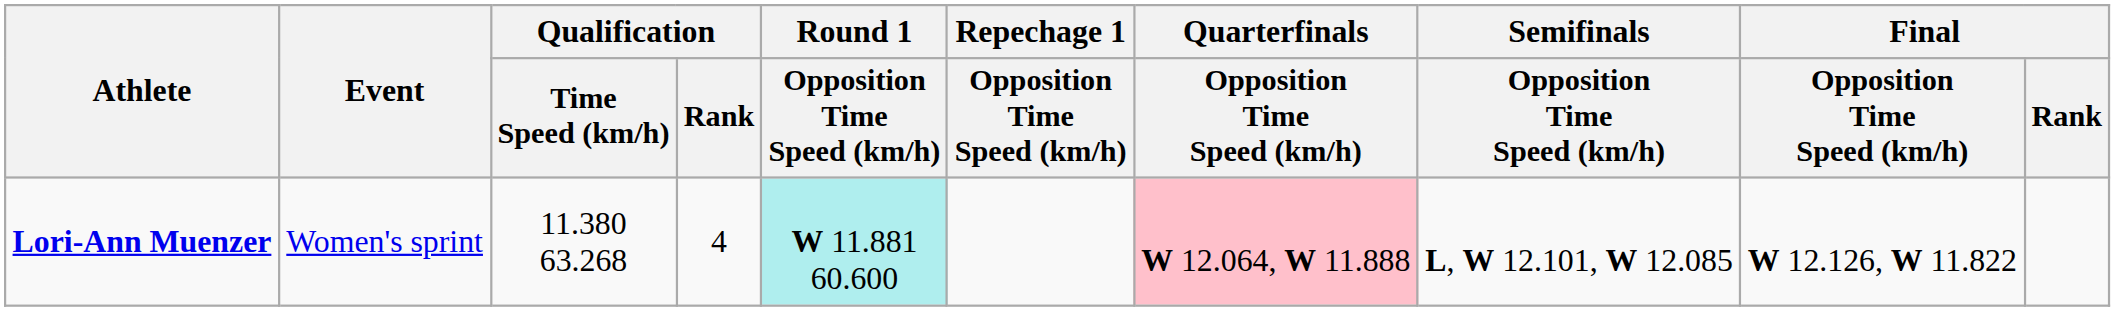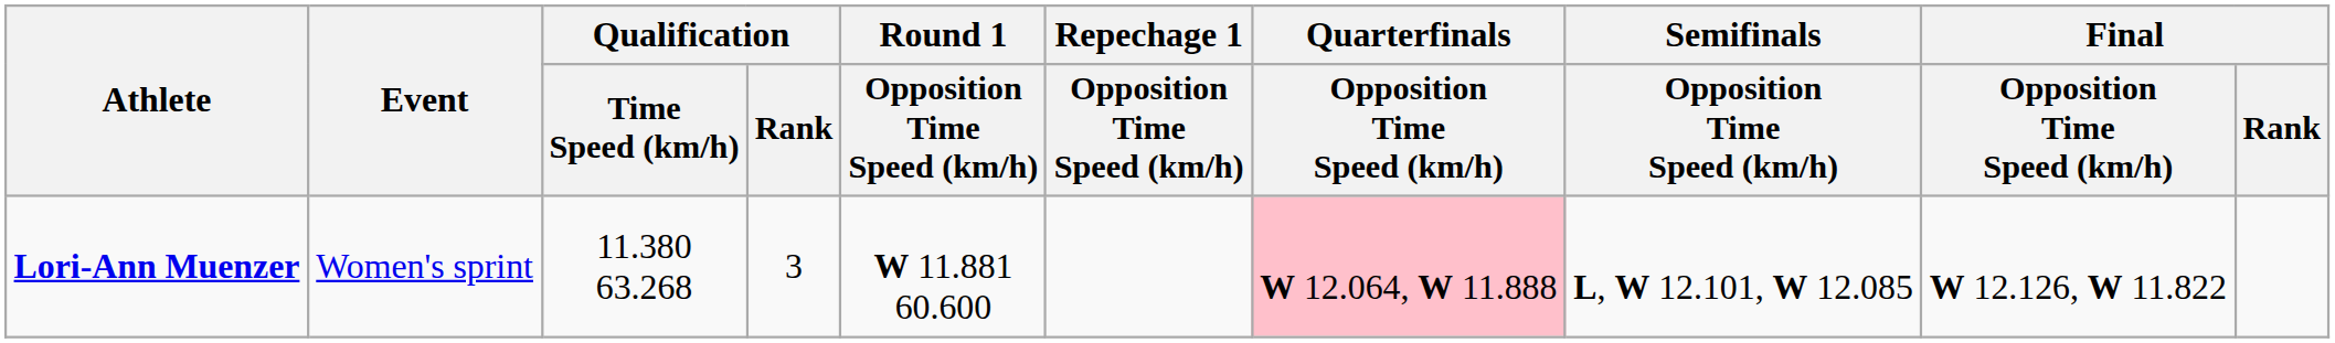Lori-Ann Muenzer | Qualification / Rank: 4 -> 3
Lori-Ann Muenzer | Round 1 / Opposition Time Speed (km/h): paleturquoise background -> no background
